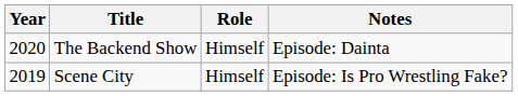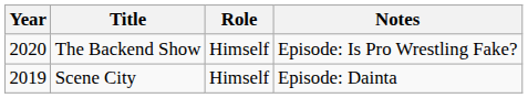The Backend Show | Notes: Episode: Dainta -> Episode: Is Pro Wrestling Fake?
Scene City | Notes: Episode: Is Pro Wrestling Fake? -> Episode: Dainta
